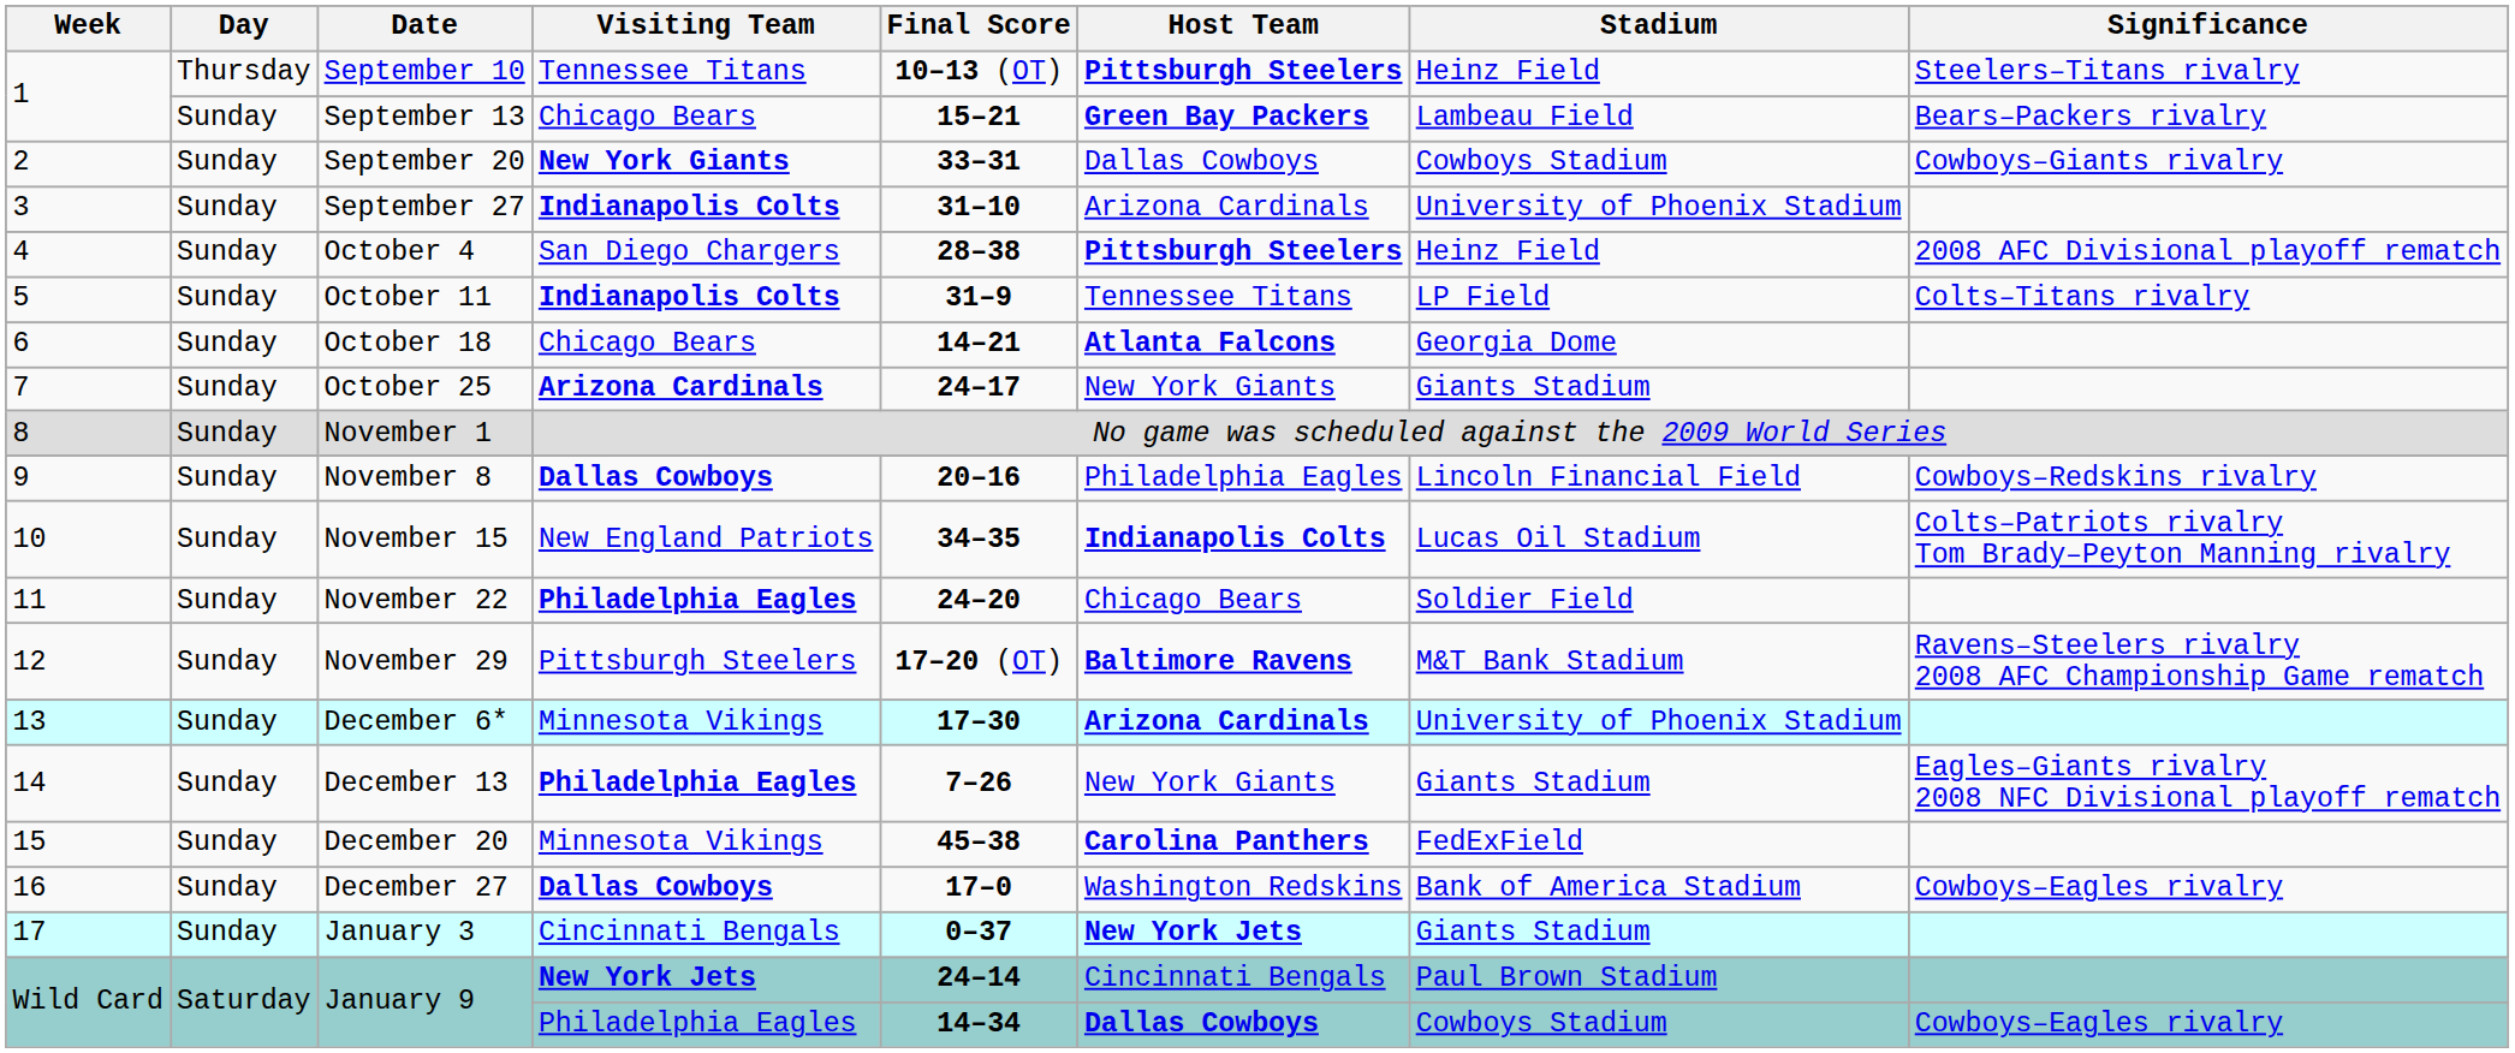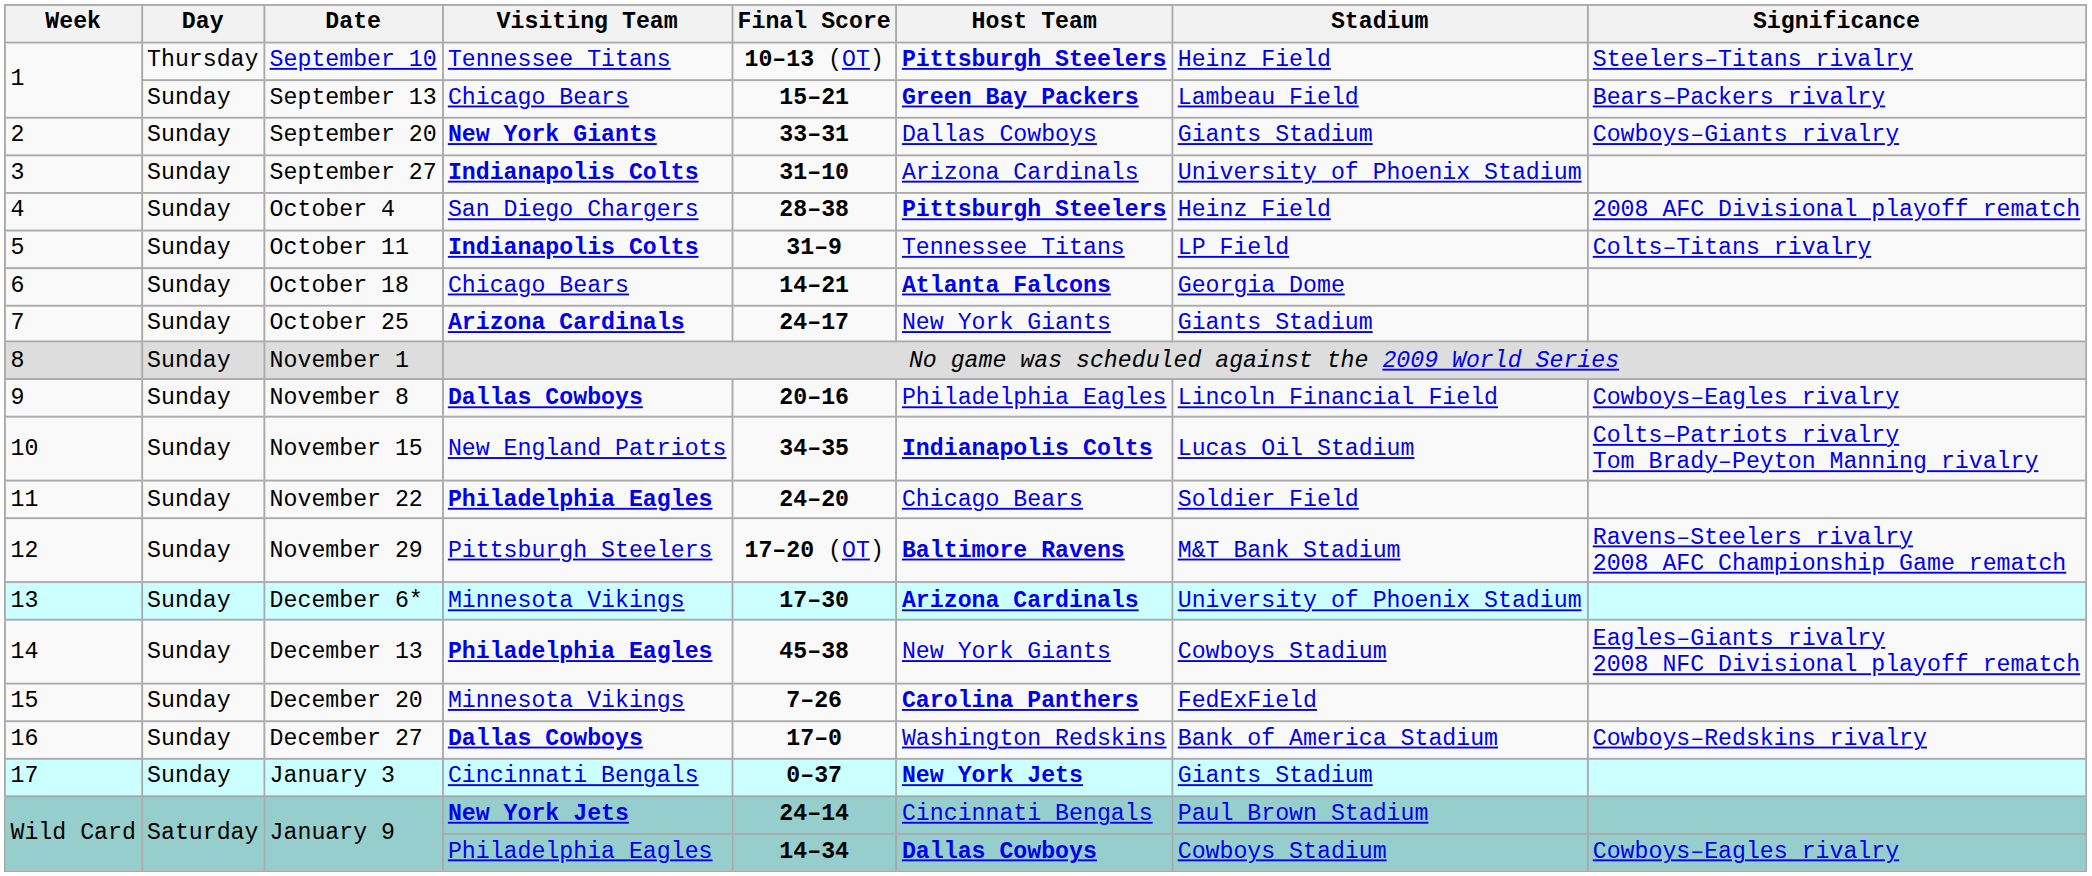September 20 | Stadium: Cowboys Stadium -> Giants Stadium
November 8 | Significance: Cowboys–Redskins rivalry -> Cowboys–Eagles rivalry
December 13 | Final Score: 7–26 -> 45–38
December 13 | Stadium: Giants Stadium -> Cowboys Stadium
December 20 | Final Score: 45–38 -> 7–26
December 27 | Significance: Cowboys–Eagles rivalry -> Cowboys–Redskins rivalry
